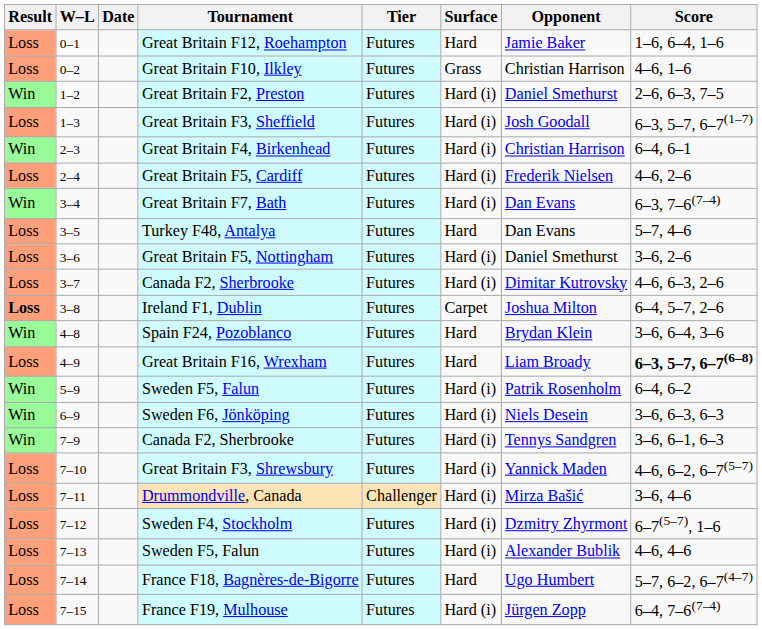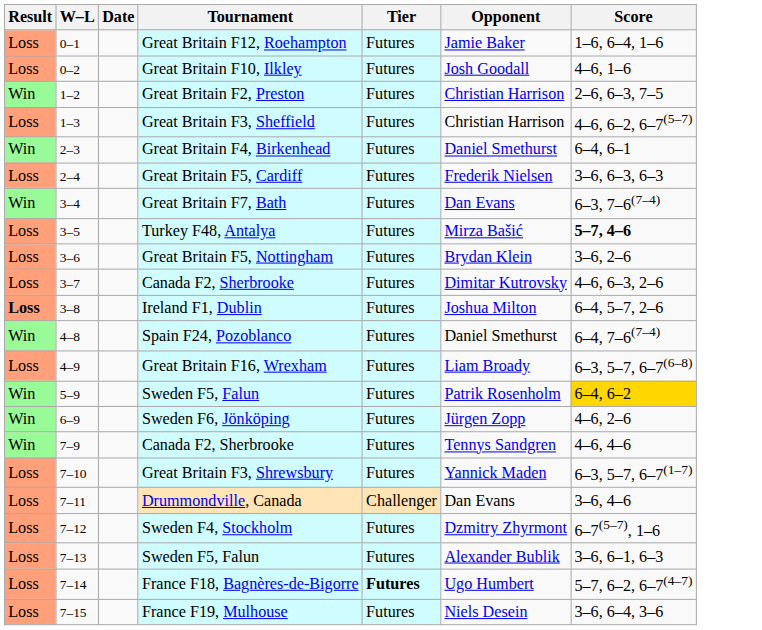- column: Surface | Hard | Grass | Hard (i) | Hard (i) | Hard (i) | Hard (i) | Hard (i) | Hard | Hard (i) | Hard (i) | Carpet | Hard | Hard | Hard (i) | Hard (i) | Hard (i) | Hard (i) | Hard (i) | Hard (i) | Hard (i) | Hard | Hard (i)
Great Britain F10, Ilkley | Opponent: Christian Harrison -> Josh Goodall
Great Britain F2, Preston | Opponent: Daniel Smethurst -> Christian Harrison
Great Britain F3, Sheffield | Opponent: Josh Goodall -> Christian Harrison
Great Britain F3, Sheffield | Score: 6–3, 5–7, 6–7(1–7) -> 4–6, 6–2, 6–7(5–7)
Great Britain F4, Birkenhead | Opponent: Christian Harrison -> Daniel Smethurst
Great Britain F5, Cardiff | Score: 4–6, 2–6 -> 3–6, 6–3, 6–3
Turkey F48, Antalya | Opponent: Dan Evans -> Mirza Bašić
Turkey F48, Antalya | Score: normal -> bold
Great Britain F5, Nottingham | Opponent: Daniel Smethurst -> Brydan Klein
Spain F24, Pozoblanco | Opponent: Brydan Klein -> Daniel Smethurst
Spain F24, Pozoblanco | Score: 3–6, 6–4, 3–6 -> 6–4, 7–6(7–4)
Great Britain F16, Wrexham | Score: bold -> normal
5–9 / Sweden F5, Falun | Score: no background -> gold background
Sweden F6, Jönköping | Opponent: Niels Desein -> Jürgen Zopp
Sweden F6, Jönköping | Score: 3–6, 6–3, 6–3 -> 4–6, 2–6
7–9 / Canada F2, Sherbrooke | Score: 3–6, 6–1, 6–3 -> 4–6, 4–6
Great Britain F3, Shrewsbury | Score: 4–6, 6–2, 6–7(5–7) -> 6–3, 5–7, 6–7(1–7)
Drummondville, Canada | Opponent: Mirza Bašić -> Dan Evans
7–13 / Sweden F5, Falun | Score: 4–6, 4–6 -> 3–6, 6–1, 6–3
France F18, Bagnères-de-Bigorre | Tier: normal -> bold
France F19, Mulhouse | Opponent: Jürgen Zopp -> Niels Desein
France F19, Mulhouse | Score: 6–4, 7–6(7–4) -> 3–6, 6–4, 3–6
